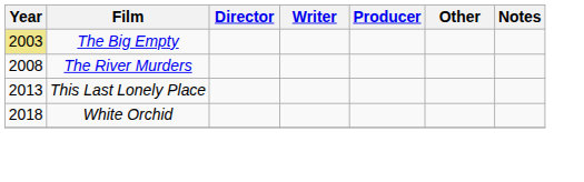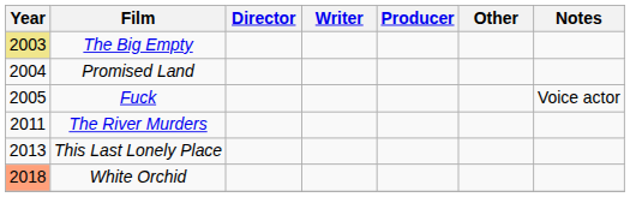+ row: 2004 | Promised Land
+ row: 2005 | Fuck | Voice actor
The River Murders | Year: 2008 -> 2011
White Orchid | Year: no background -> lightsalmon background
